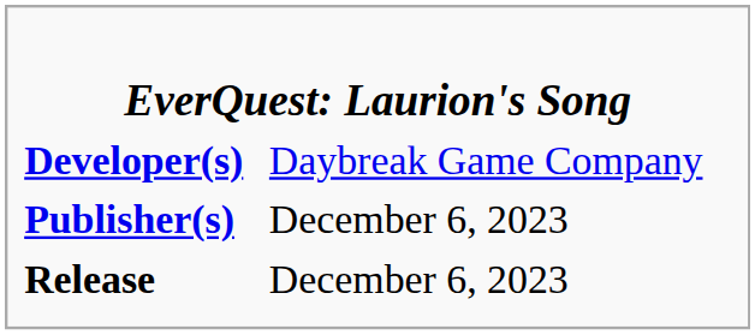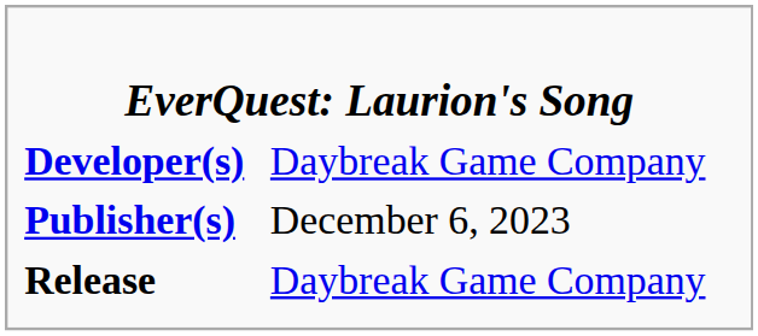Release | column 2: December 6, 2023 -> Daybreak Game Company
